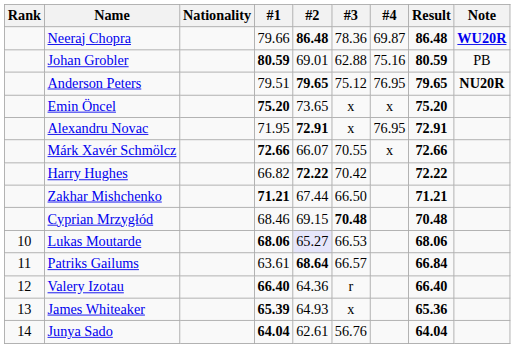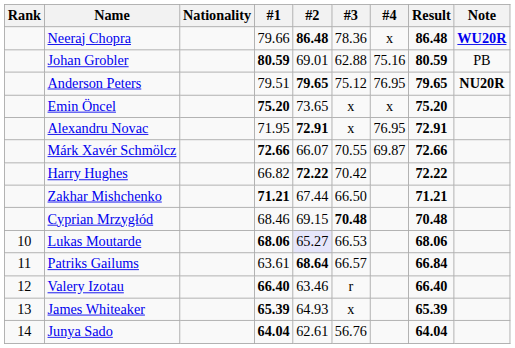Neeraj Chopra | #4: 69.87 -> x
Márk Xavér Schmölcz | #4: x -> 69.87
Valery Izotau | #2: 64.36 -> 63.46
James Whiteaker | Result: 65.36 -> 65.39
